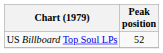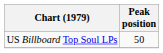US Billboard Top Soul LPs | Peak position: 52 -> 50
